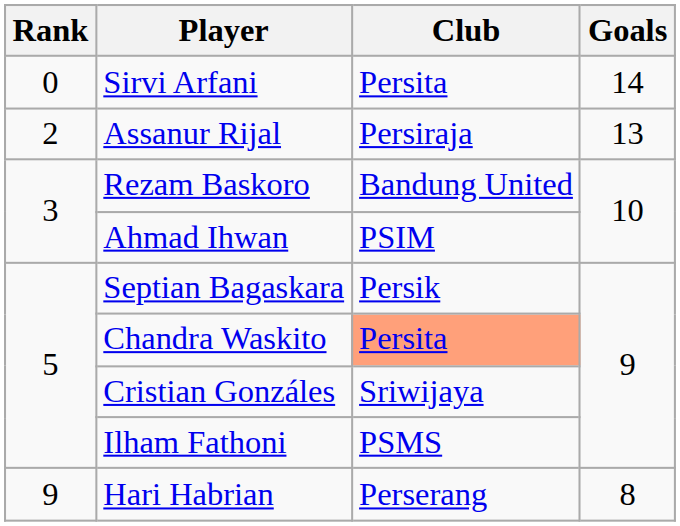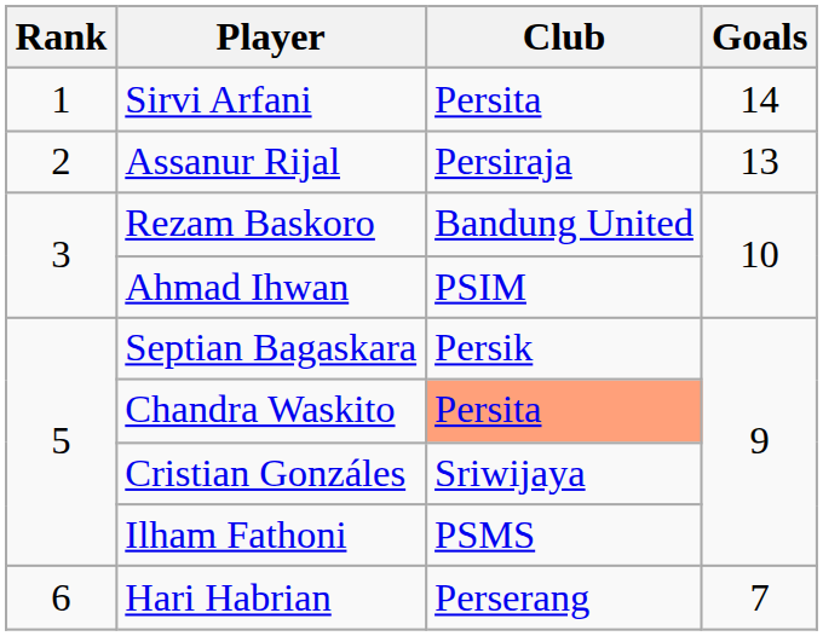Sirvi Arfani | Rank: 0 -> 1
Hari Habrian | Rank: 9 -> 6
Hari Habrian | Goals: 8 -> 7
